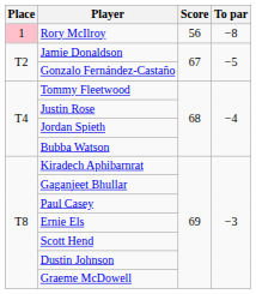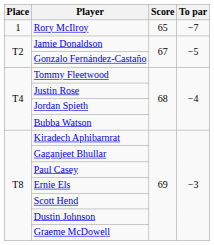Rory McIlroy | Place: pink background -> no background
Rory McIlroy | Score: 56 -> 65
Rory McIlroy | To par: −8 -> −7
